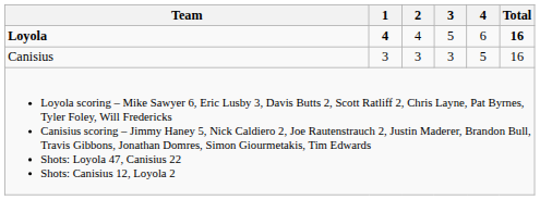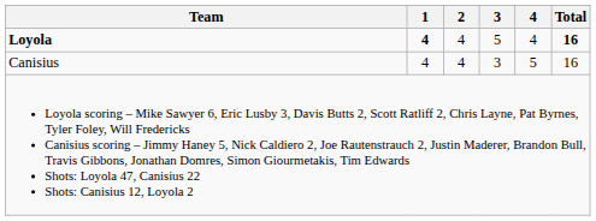Loyola | 4: 6 -> 4
Canisius | 1: 3 -> 4
Canisius | 2: 3 -> 4
